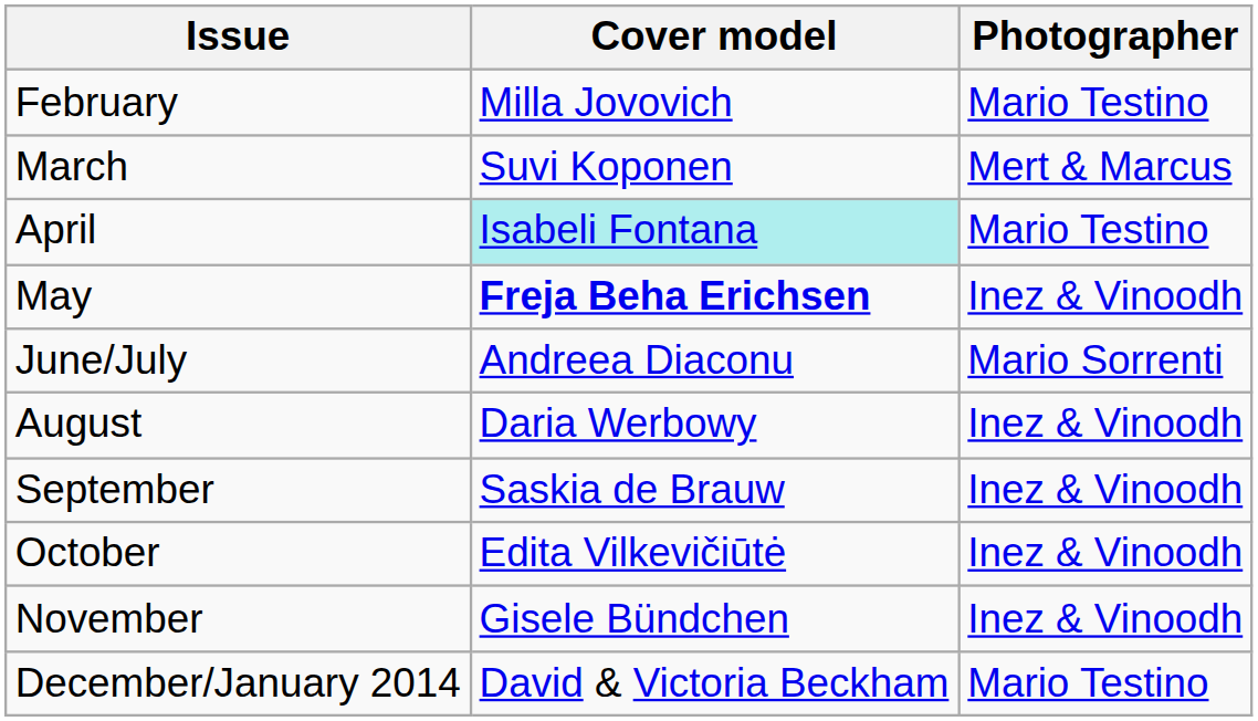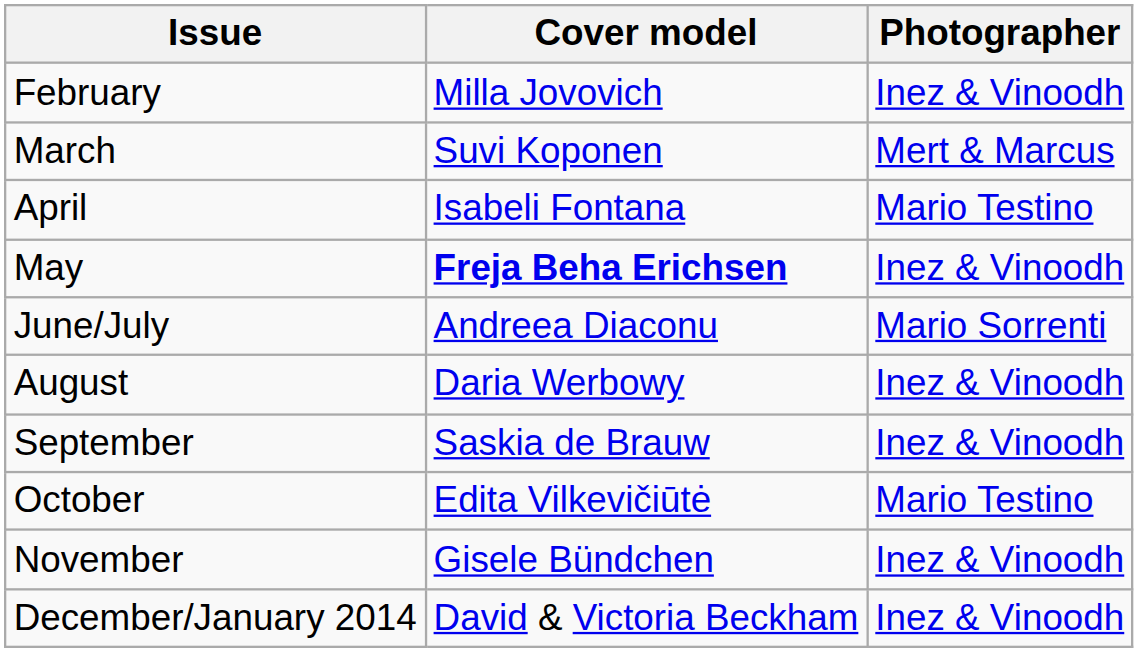February | Photographer: Mario Testino -> Inez & Vinoodh
April | Cover model: paleturquoise background -> no background
October | Photographer: Inez & Vinoodh -> Mario Testino
December/January 2014 | Photographer: Mario Testino -> Inez & Vinoodh
